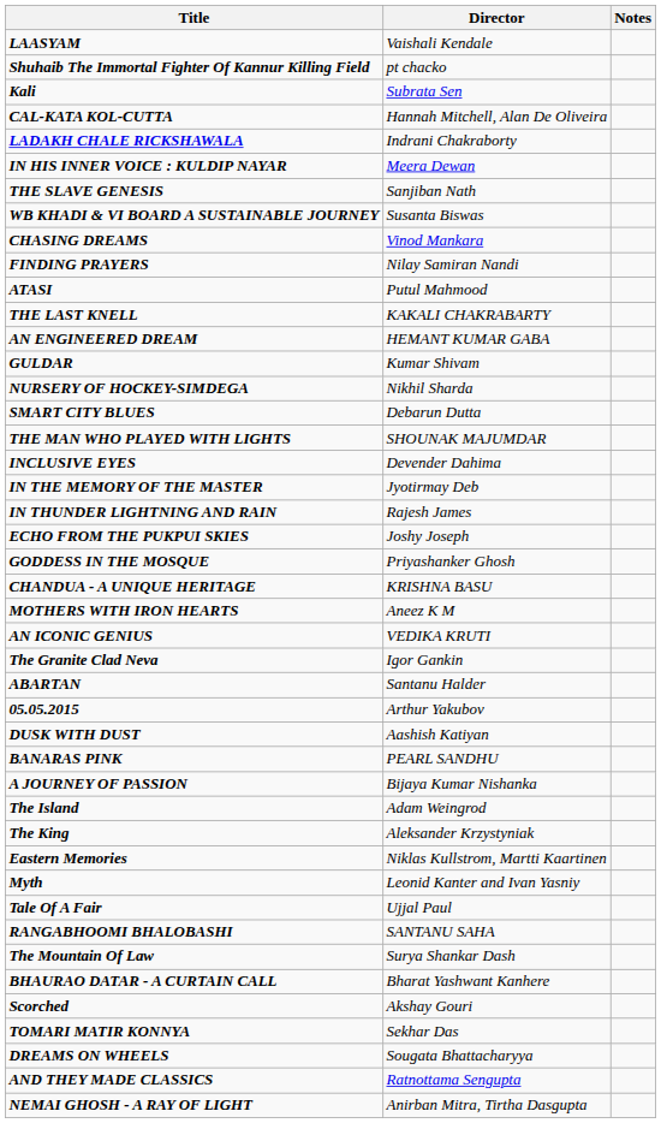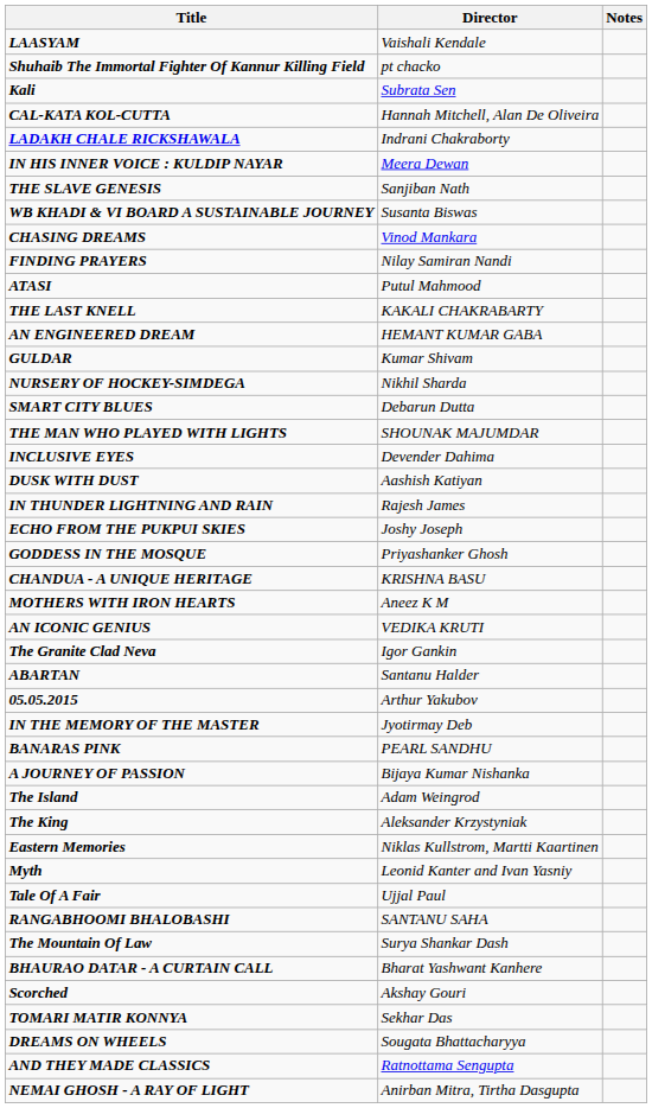rows swapped: DUSK WITH DUST <-> IN THE MEMORY OF THE MASTER
